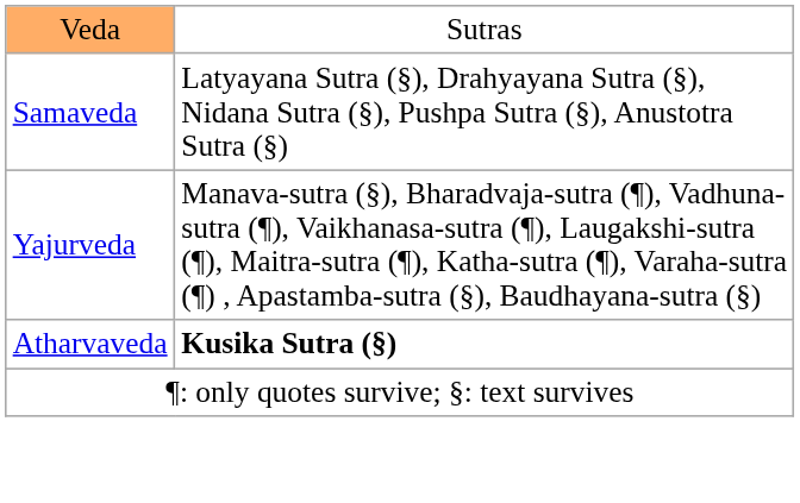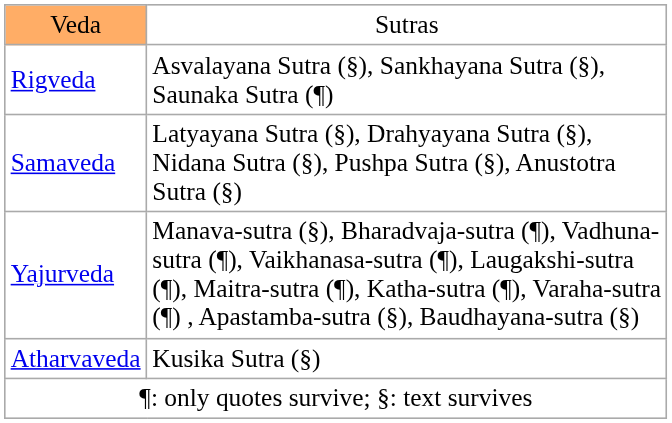+ row: Rigveda | Asvalayana Sutra (§), Sankhayana Sutra (§), Saunaka Sutra (¶)
Atharvaveda | column 2: bold -> normal
